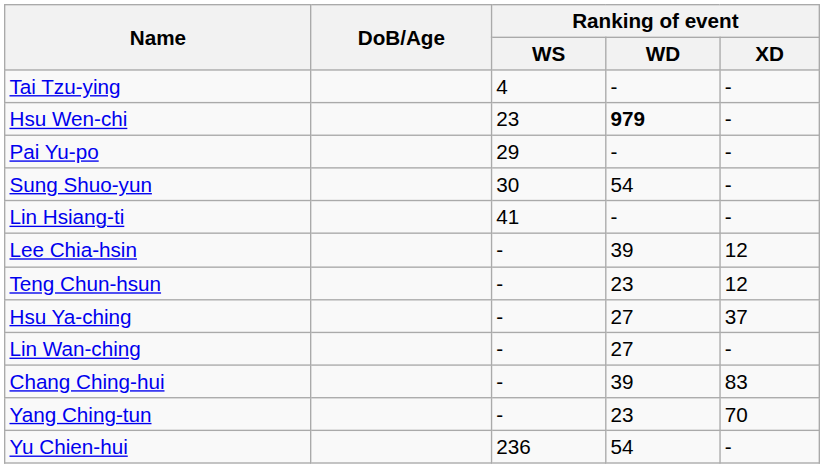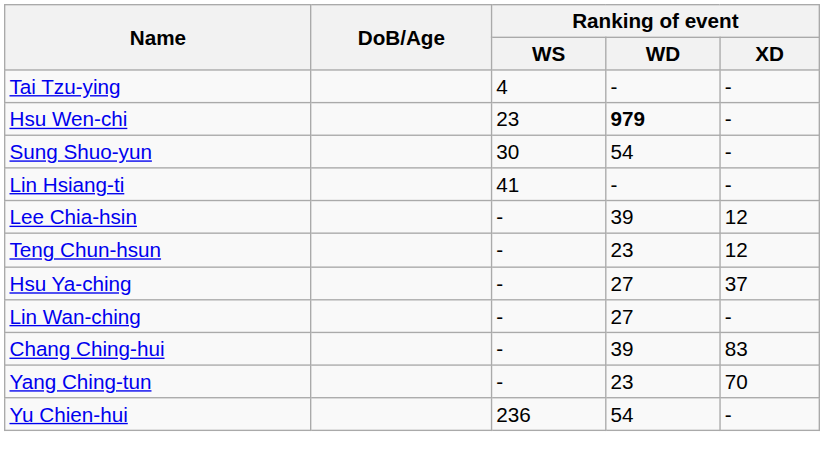- row: Pai Yu-po | 29 | - | -
